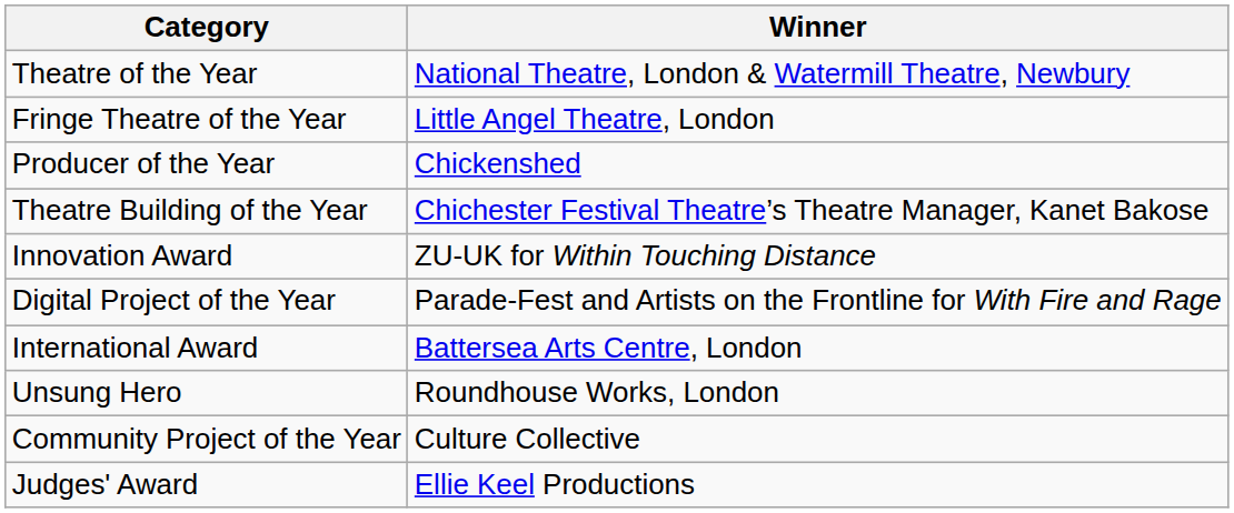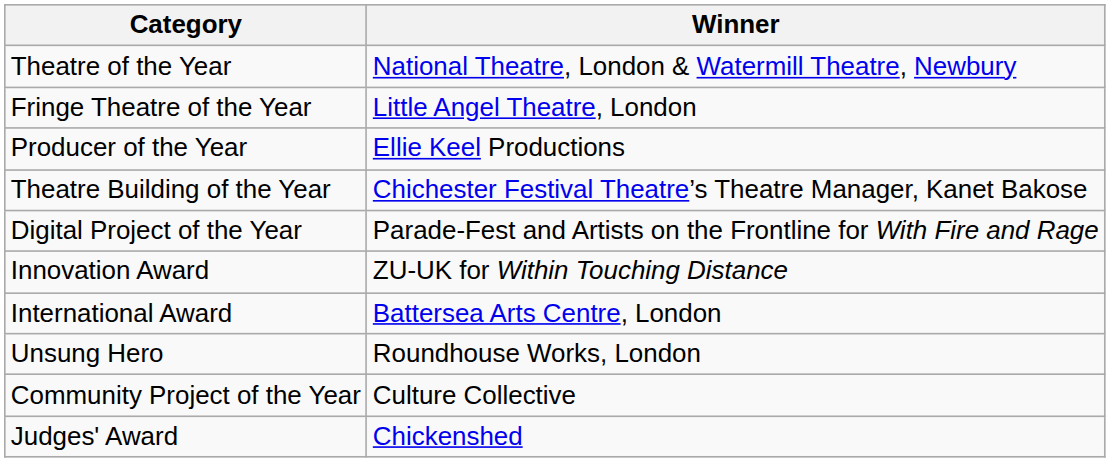Producer of the Year | Winner: Chickenshed -> Ellie Keel Productions
rows swapped: Digital Project of the Year <-> Innovation Award
Judges' Award | Winner: Ellie Keel Productions -> Chickenshed
